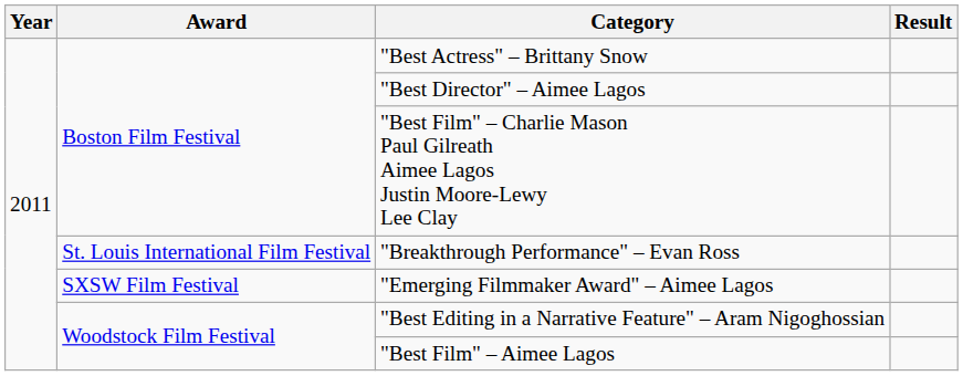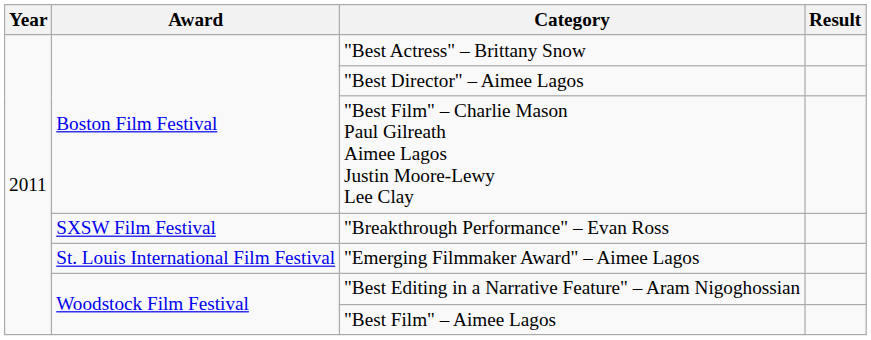"Breakthrough Performance" – Evan Ross | Award: St. Louis International Film Festival -> SXSW Film Festival
"Emerging Filmmaker Award" – Aimee Lagos | Award: SXSW Film Festival -> St. Louis International Film Festival
